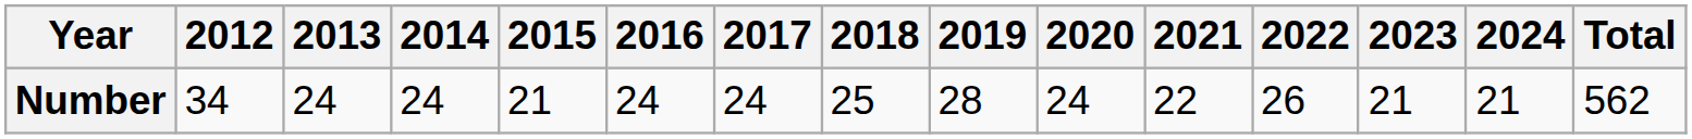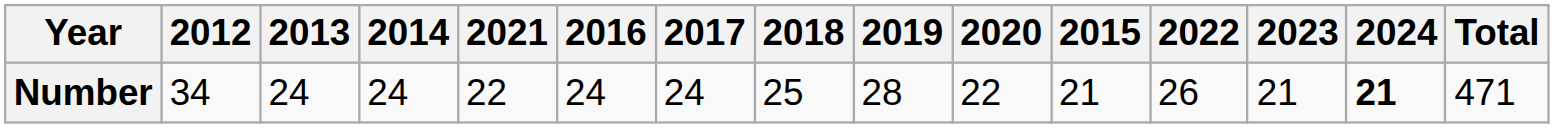columns swapped: 2015 <-> 2021
Number | 2020: 24 -> 22
Number | 2024: normal -> bold
Number | Total: 562 -> 471
